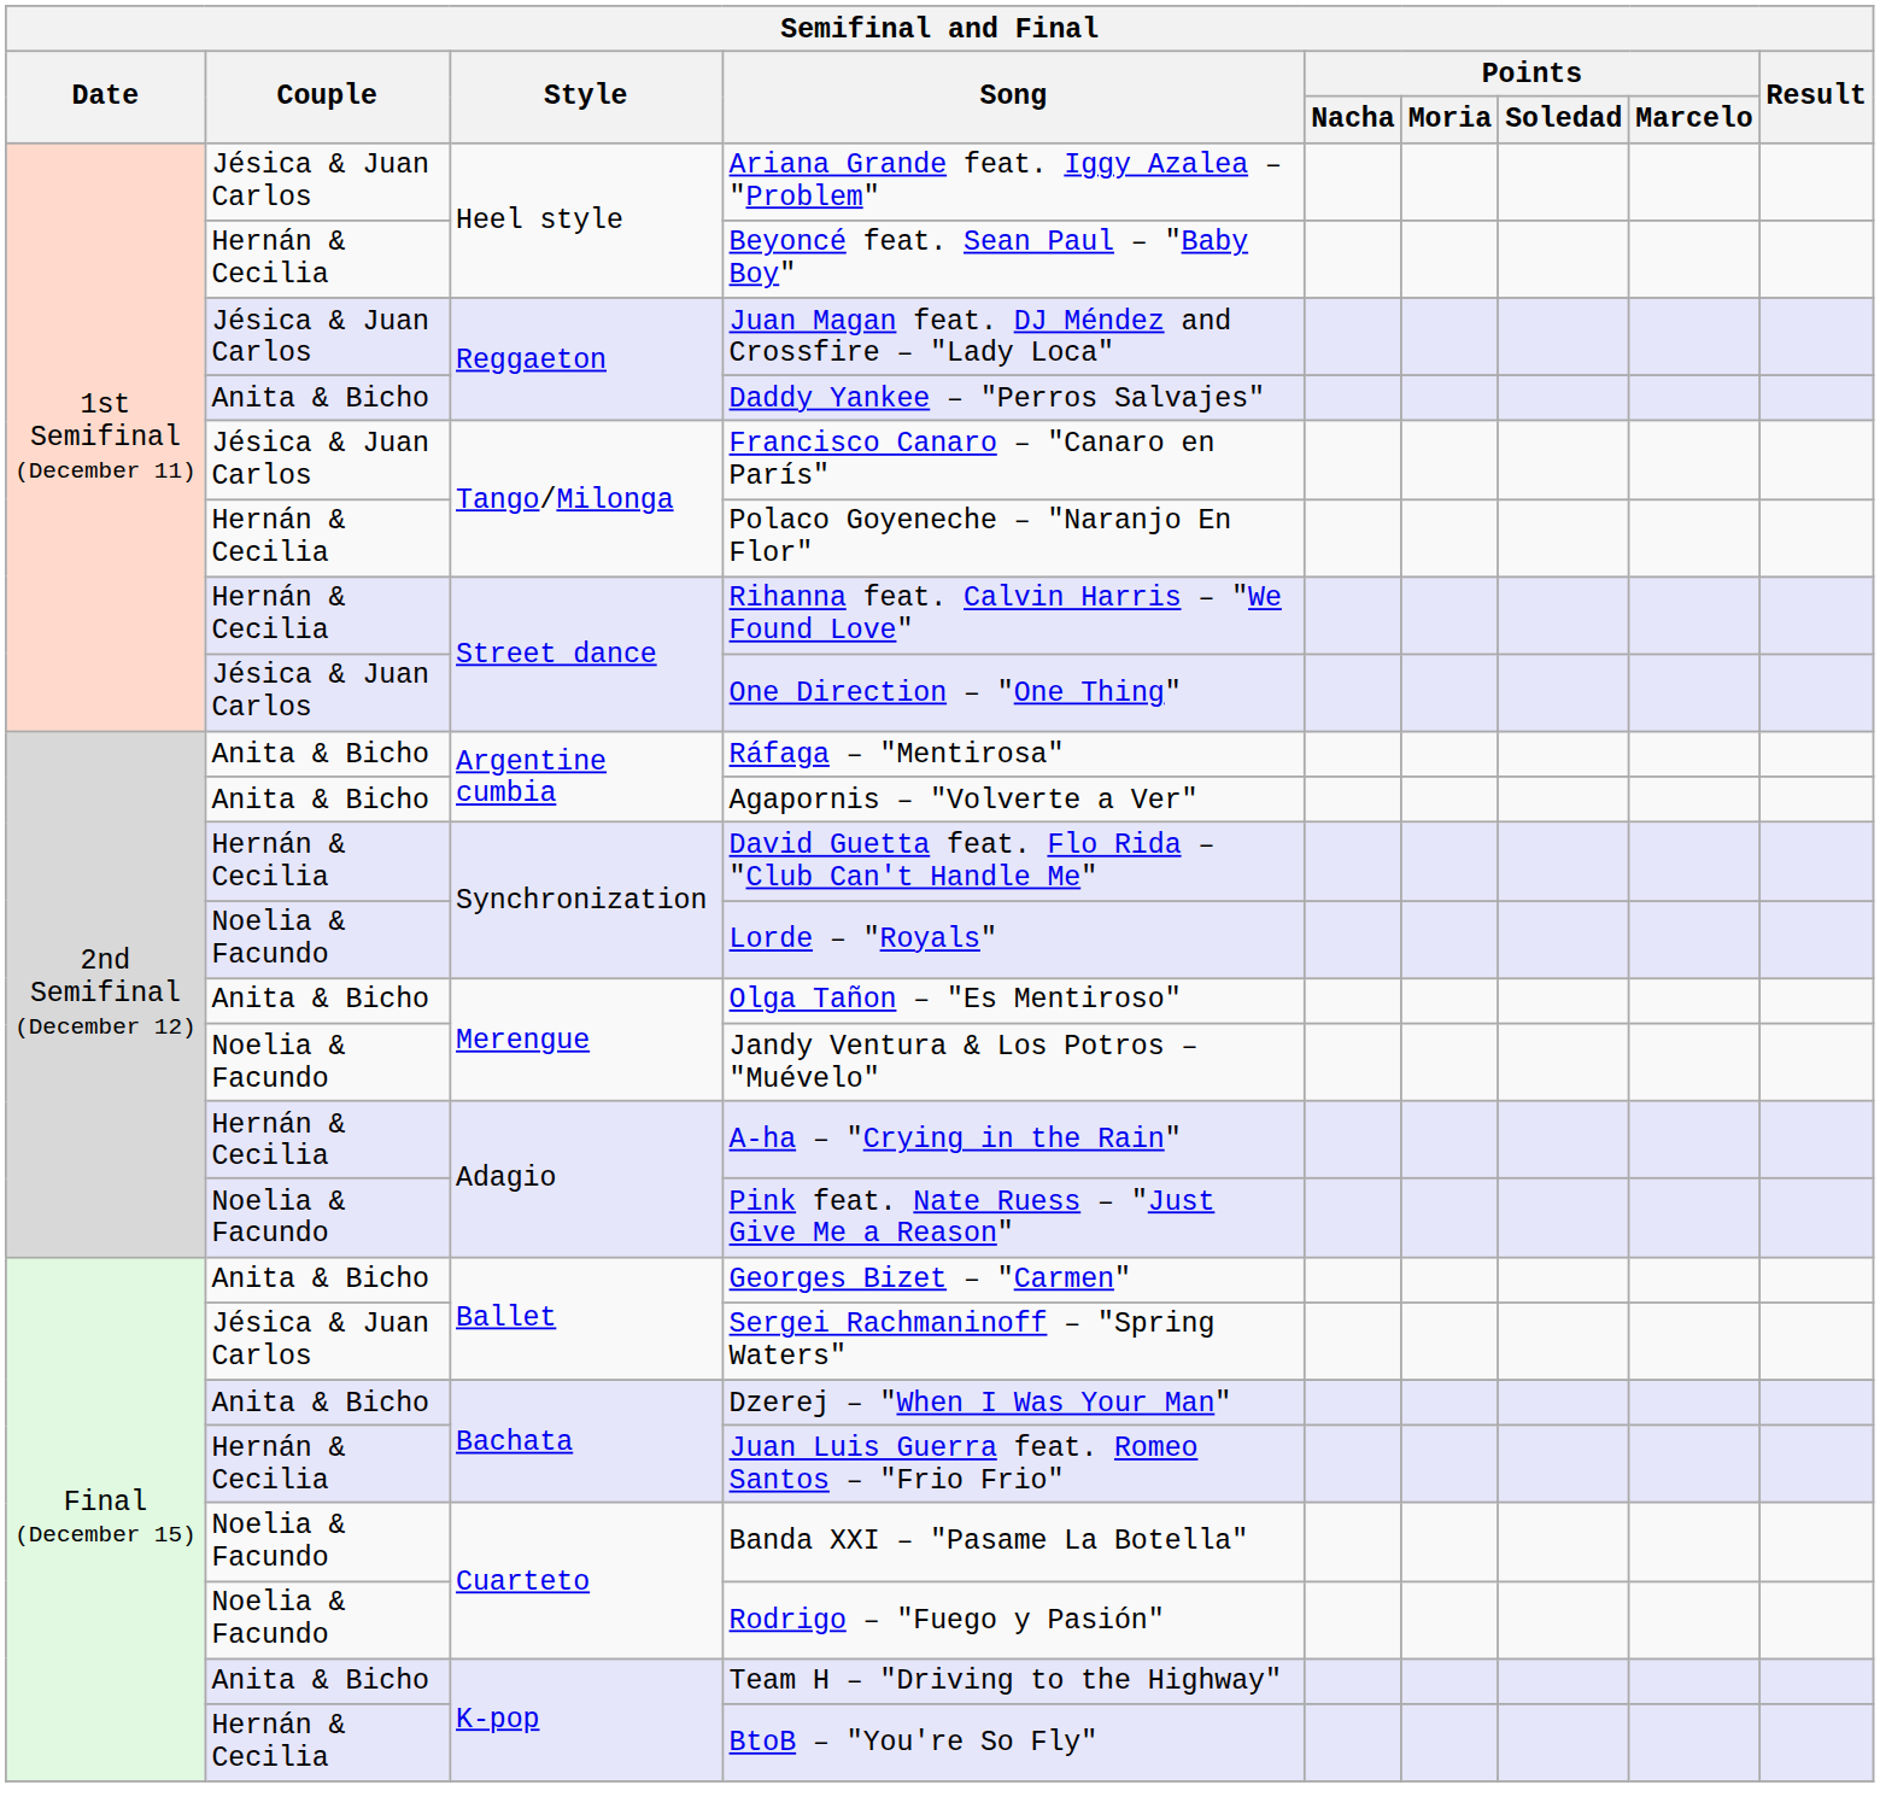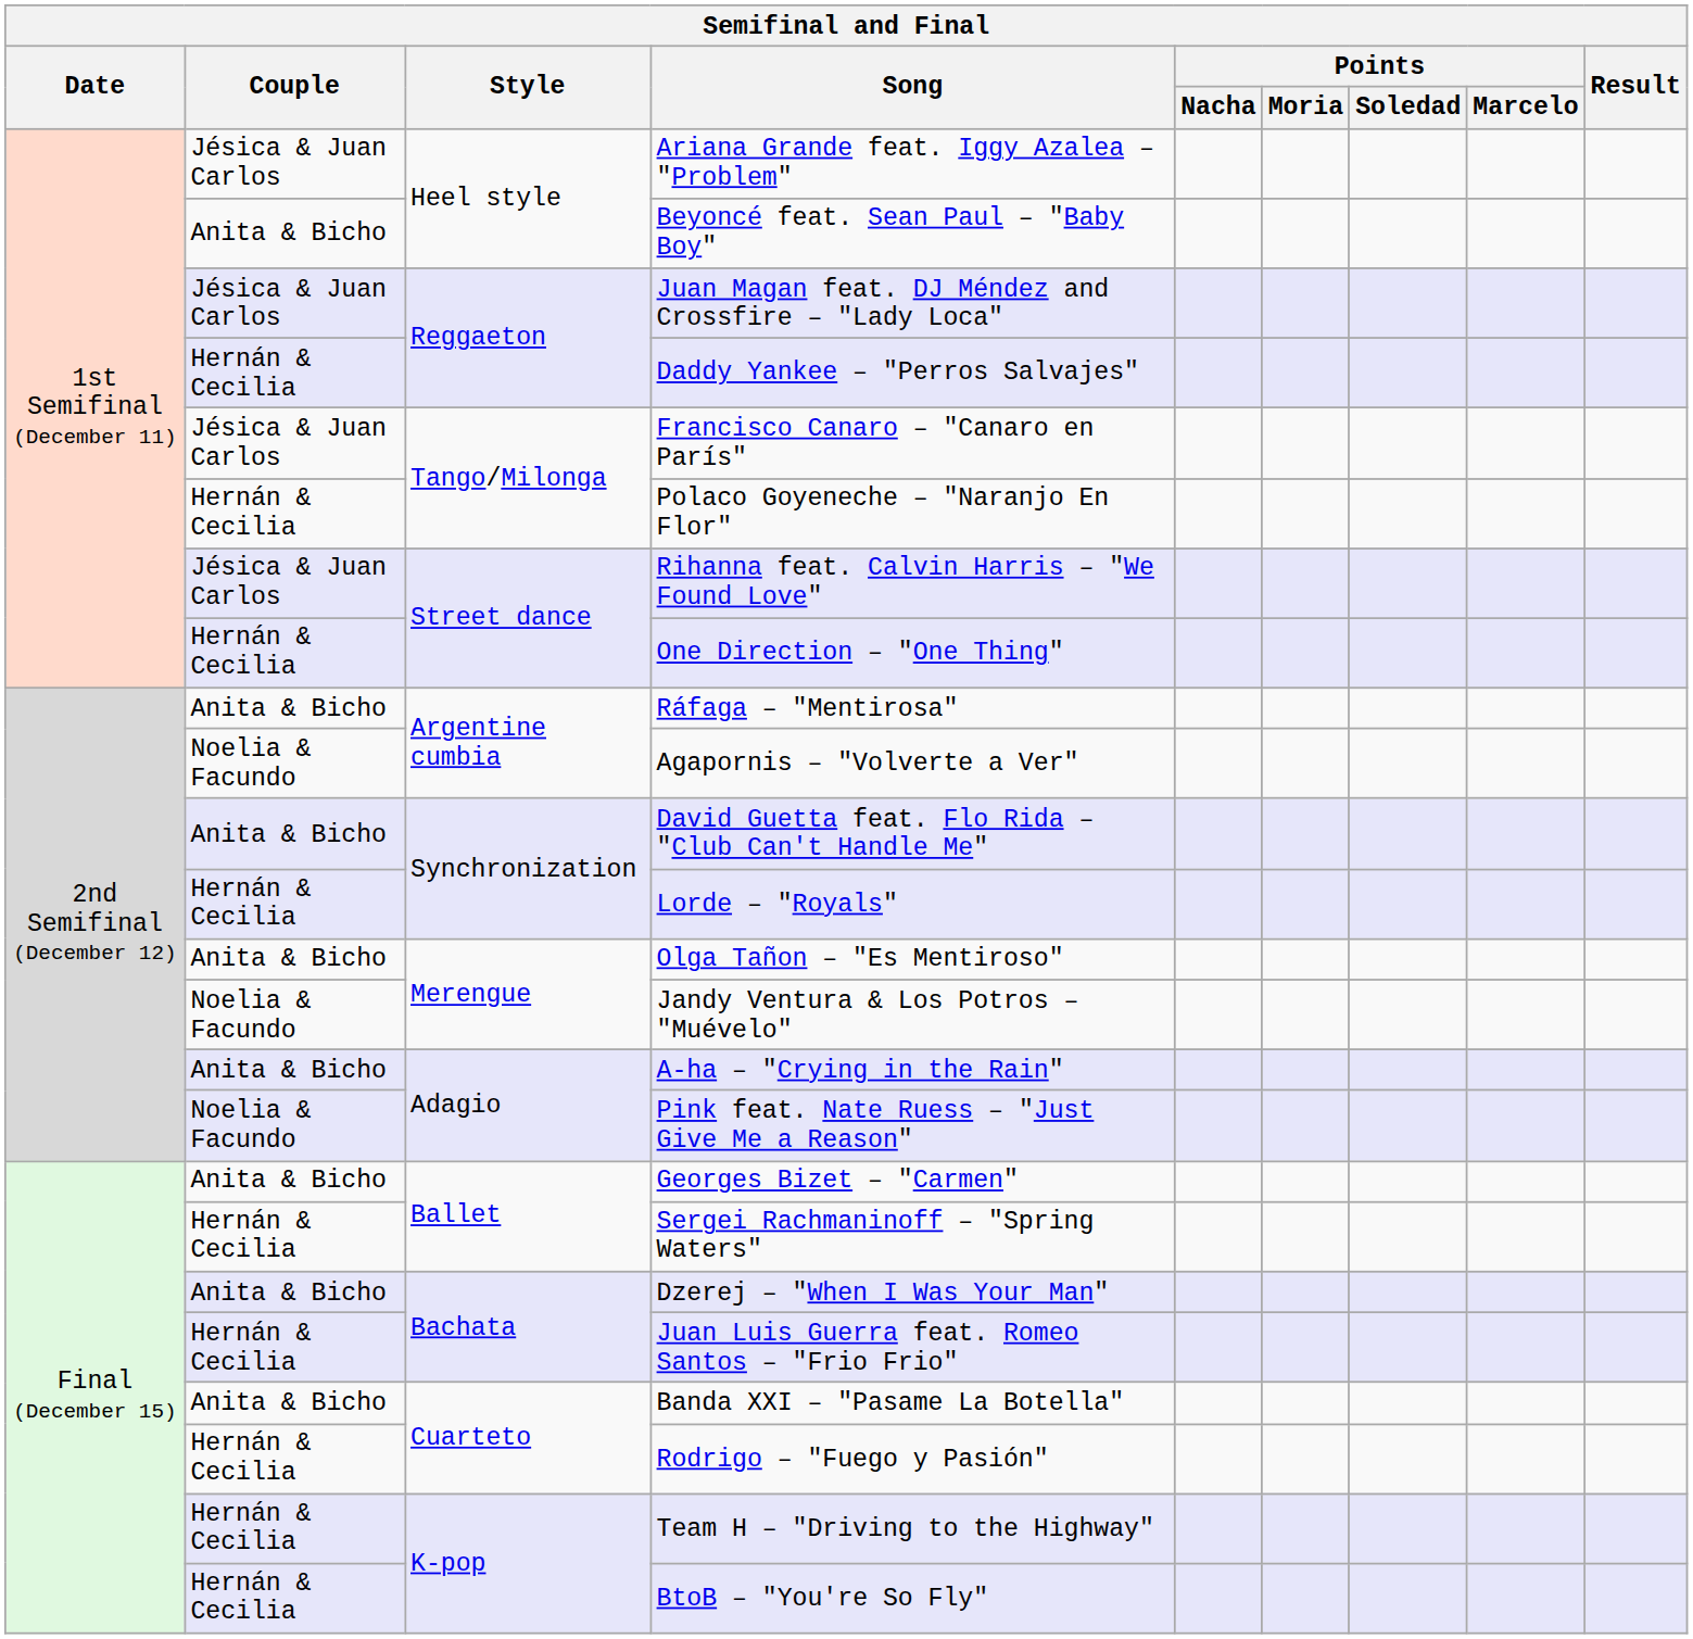Beyoncé feat. Sean Paul – "Baby Boy" | Couple: Hernán & Cecilia -> Anita & Bicho
Daddy Yankee – "Perros Salvajes" | Couple: Anita & Bicho -> Hernán & Cecilia
Rihanna feat. Calvin Harris – "We Found Love" | Couple: Hernán & Cecilia -> Jésica & Juan Carlos
One Direction – "One Thing" | Couple: Jésica & Juan Carlos -> Hernán & Cecilia
Agapornis – "Volverte a Ver" | Couple: Anita & Bicho -> Noelia & Facundo
David Guetta feat. Flo Rida – "Club Can't Handle Me" | Couple: Hernán & Cecilia -> Anita & Bicho
Lorde – "Royals" | Couple: Noelia & Facundo -> Hernán & Cecilia
A-ha – "Crying in the Rain" | Couple: Hernán & Cecilia -> Anita & Bicho
Sergei Rachmaninoff – "Spring Waters" | Couple: Jésica & Juan Carlos -> Hernán & Cecilia
Banda XXI – "Pasame La Botella" | Couple: Noelia & Facundo -> Anita & Bicho
Rodrigo – "Fuego y Pasión" | Couple: Noelia & Facundo -> Hernán & Cecilia
Team H – "Driving to the Highway" | Couple: Anita & Bicho -> Hernán & Cecilia
